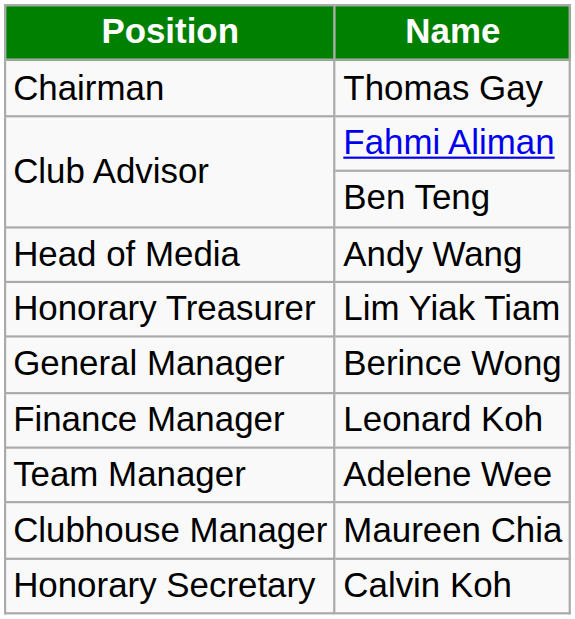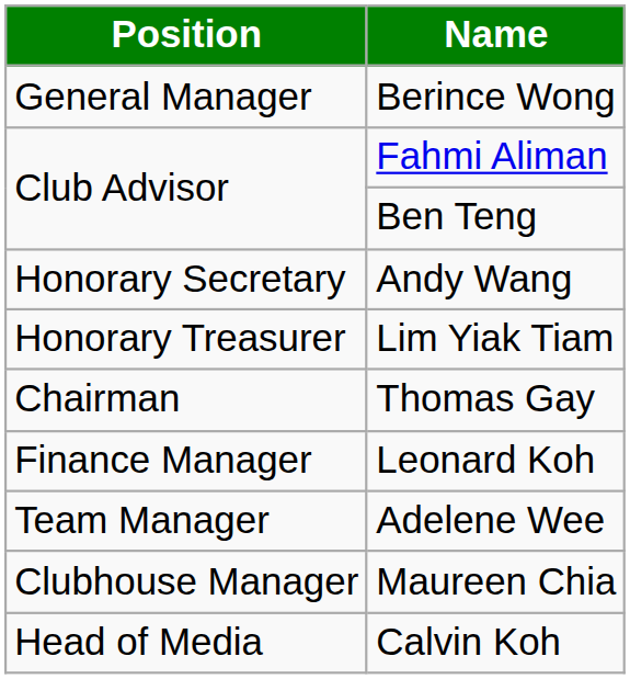rows swapped: Thomas Gay <-> Berince Wong
Andy Wang | Position: Head of Media -> Honorary Secretary
Calvin Koh | Position: Honorary Secretary -> Head of Media
